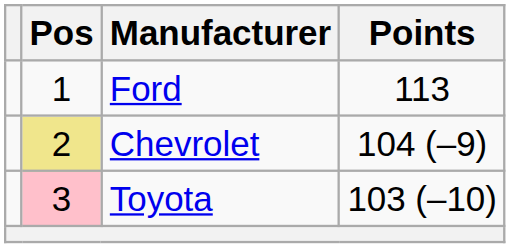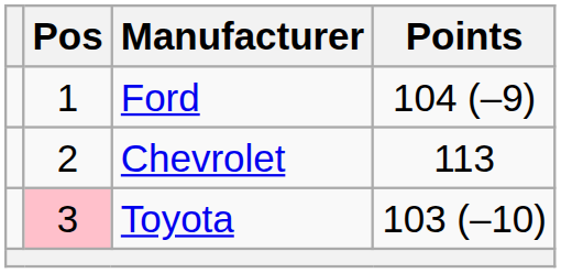Ford | Points: 113 -> 104 (–9)
Chevrolet | Pos: khaki background -> no background
Chevrolet | Points: 104 (–9) -> 113
